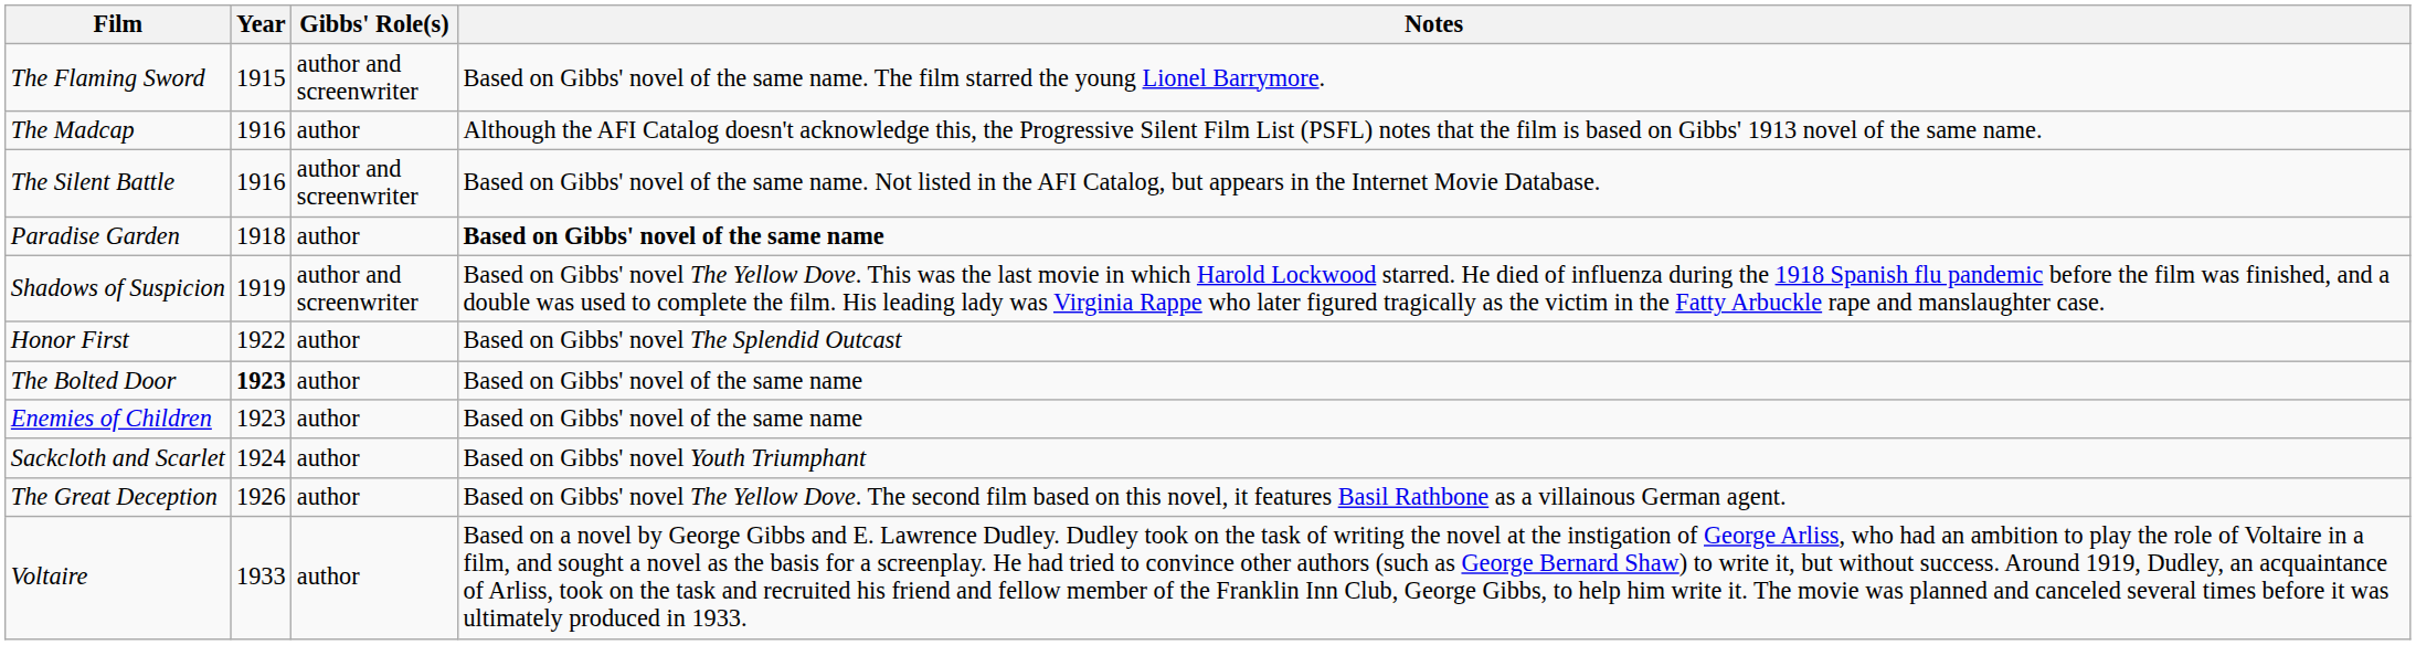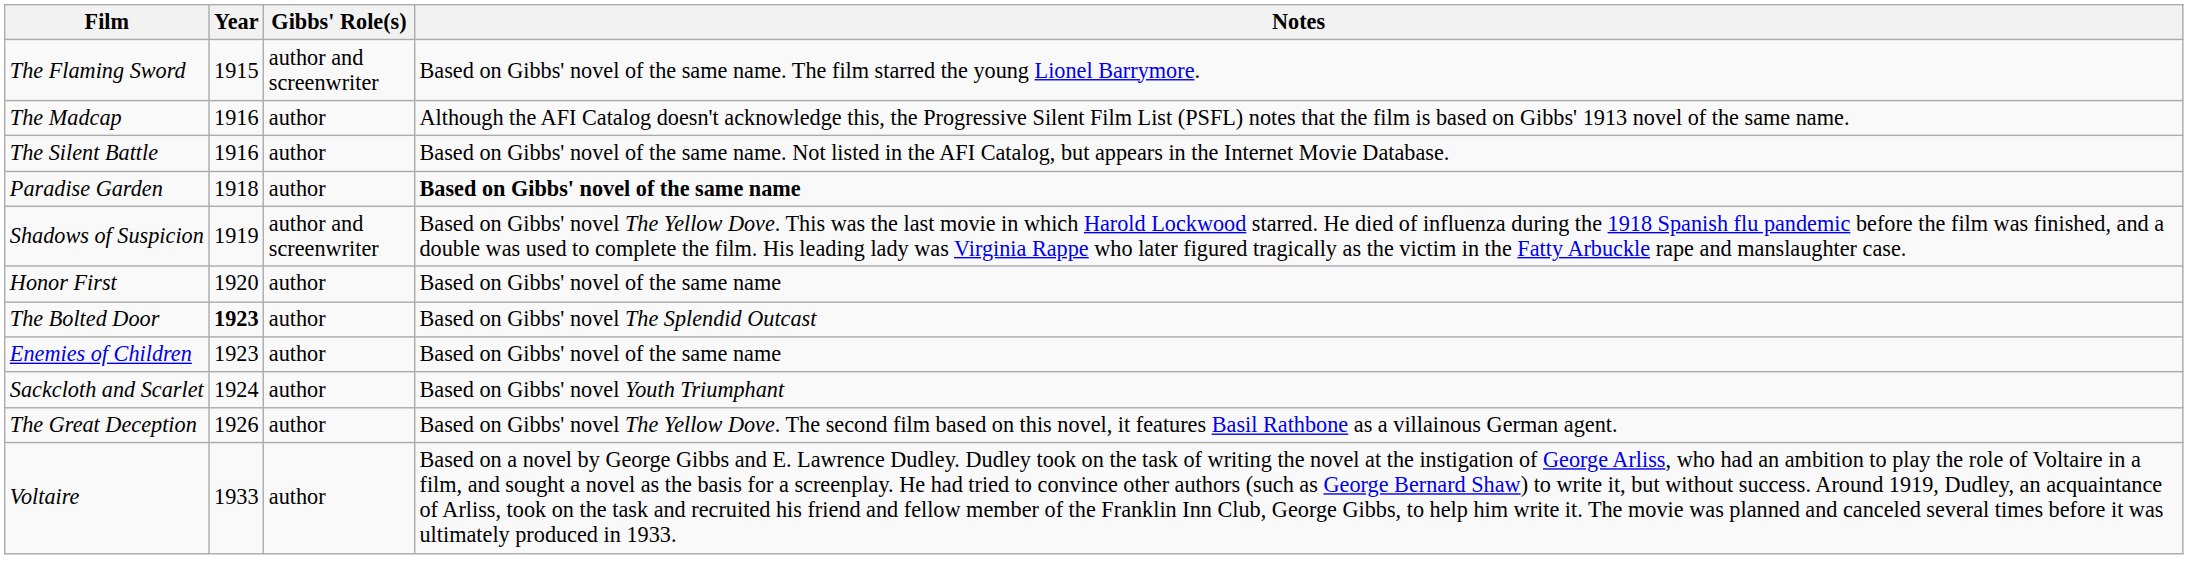The Silent Battle | Gibbs' Role(s): author and screenwriter -> author
Honor First | Year: 1922 -> 1920
Honor First | Notes: Based on Gibbs' novel The Splendid Outcast -> Based on Gibbs' novel of the same name
The Bolted Door | Notes: Based on Gibbs' novel of the same name -> Based on Gibbs' novel The Splendid Outcast
